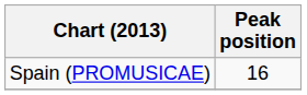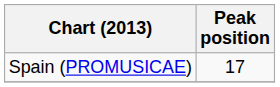Spain (PROMUSICAE) | Peak position: 16 -> 17
